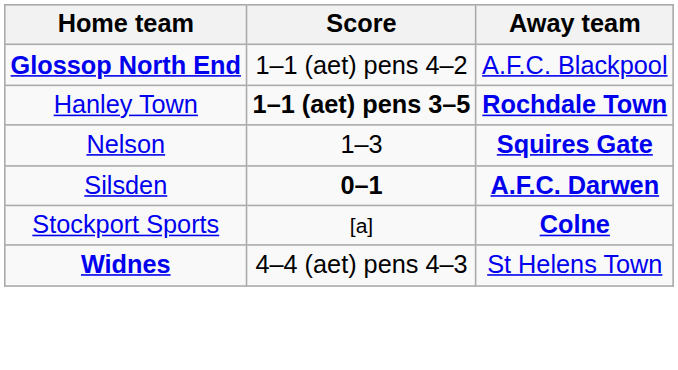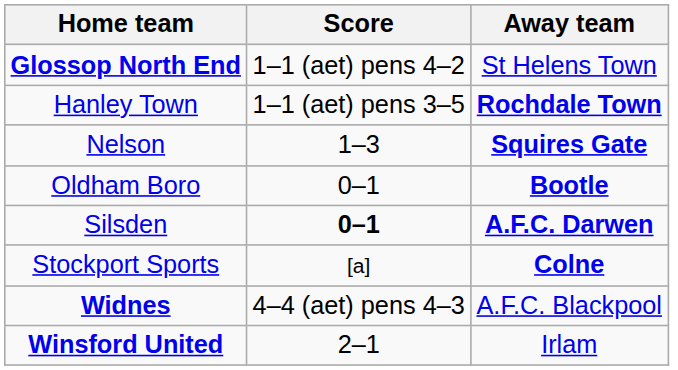Glossop North End | Away team: A.F.C. Blackpool -> St Helens Town
Hanley Town | Score: bold -> normal
+ row: Oldham Boro | 0–1 | Bootle
Widnes | Away team: St Helens Town -> A.F.C. Blackpool
+ row: Winsford United | 2–1 | Irlam
